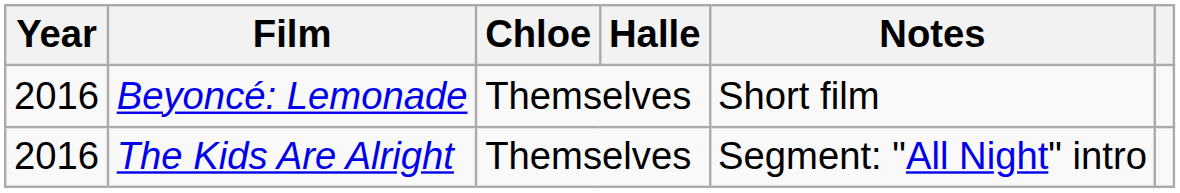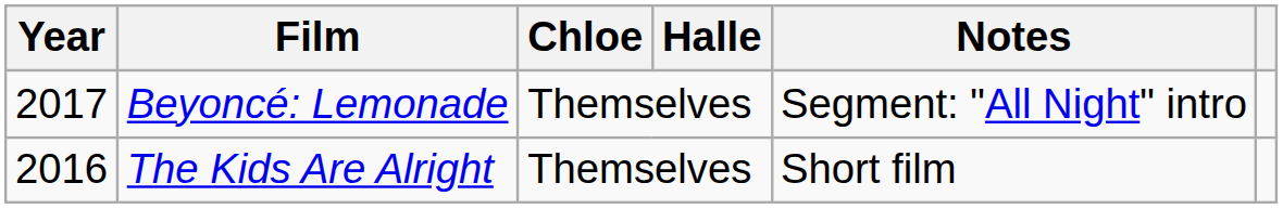Beyoncé: Lemonade | Year: 2016 -> 2017
Beyoncé: Lemonade | Notes: Short film -> Segment: "All Night" intro
The Kids Are Alright | Notes: Segment: "All Night" intro -> Short film
